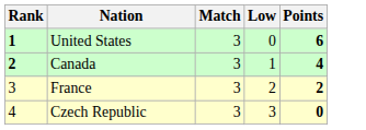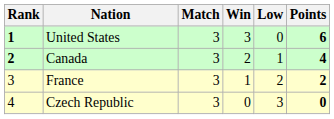+ column: Win | 3 | 2 | 1 | 0
